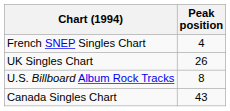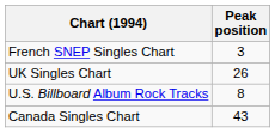French SNEP Singles Chart | Peak position: 4 -> 3
